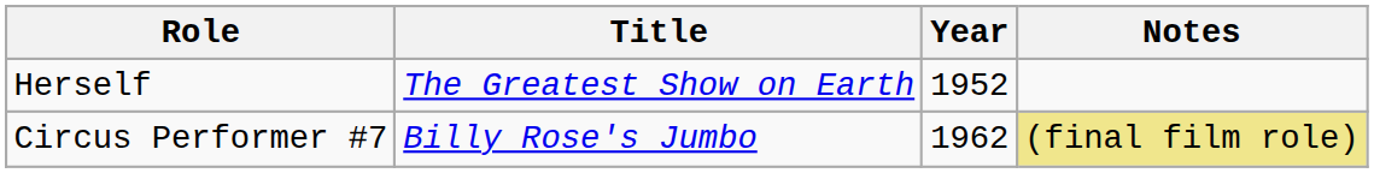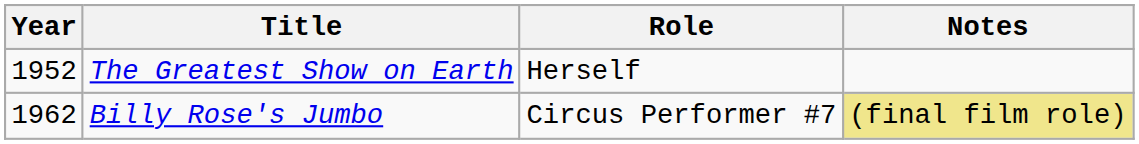columns swapped: Year <-> Role
